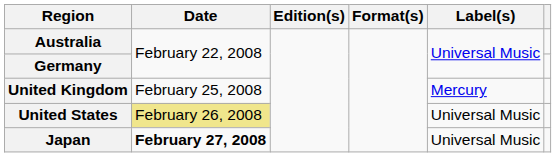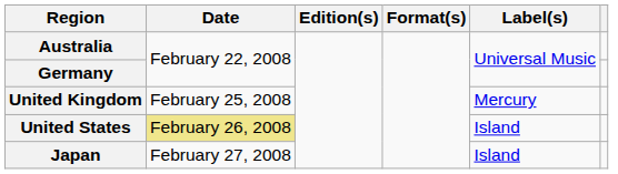United States | Label(s): Universal Music -> Island
Japan | Date: bold -> normal
Japan | Label(s): Universal Music -> Island
